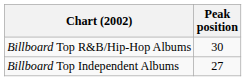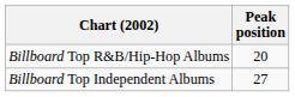Billboard Top R&B/Hip-Hop Albums | Peak position: 30 -> 20
